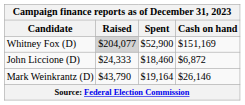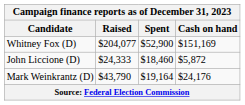Whitney Fox (D) | Raised: lightgrey background -> no background
John Liccione (D) | Cash on hand: $6,872 -> $5,872
Mark Weinkrantz (D) | Cash on hand: $26,146 -> $24,176
